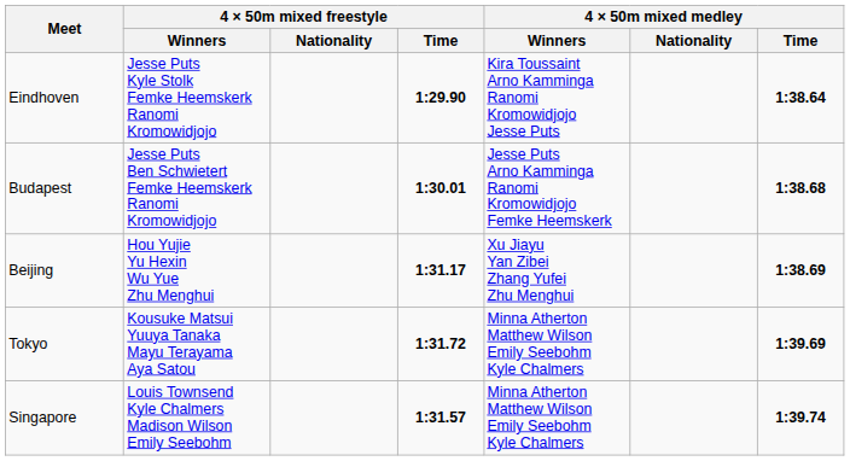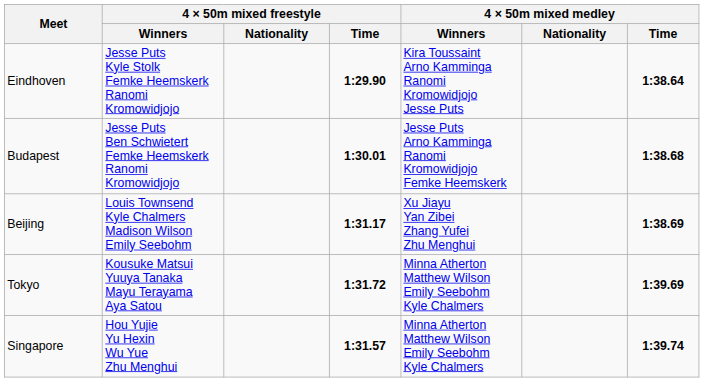Beijing | 4 × 50m mixed freestyle / Winners: Hou Yujie Yu Hexin Wu Yue Zhu Menghui -> Louis Townsend Kyle Chalmers Madison Wilson Emily Seebohm
Singapore | 4 × 50m mixed freestyle / Winners: Louis Townsend Kyle Chalmers Madison Wilson Emily Seebohm -> Hou Yujie Yu Hexin Wu Yue Zhu Menghui
